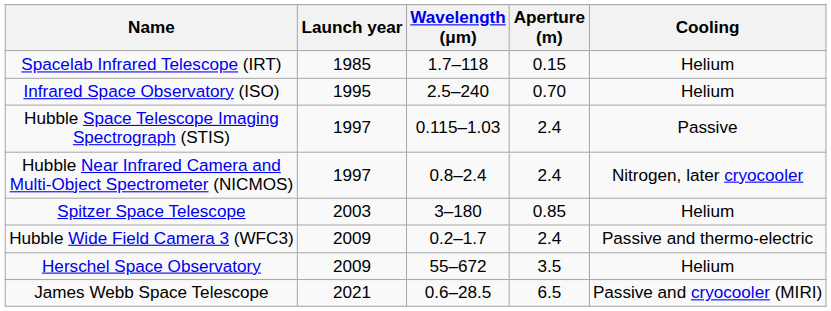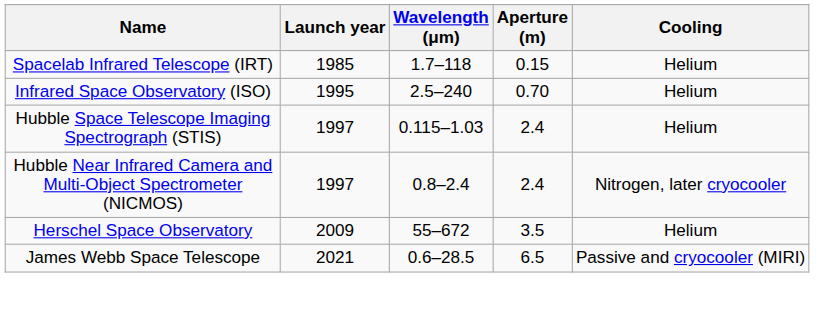Hubble Space Telescope Imaging Spectrograph (STIS) | Cooling: Passive -> Helium
- row: Spitzer Space Telescope | 2003 | 3–180 | 0.85 | Helium
- row: Hubble Wide Field Camera 3 (WFC3) | 2009 | 0.2–1.7 | 2.4 | Passive and thermo-electric
